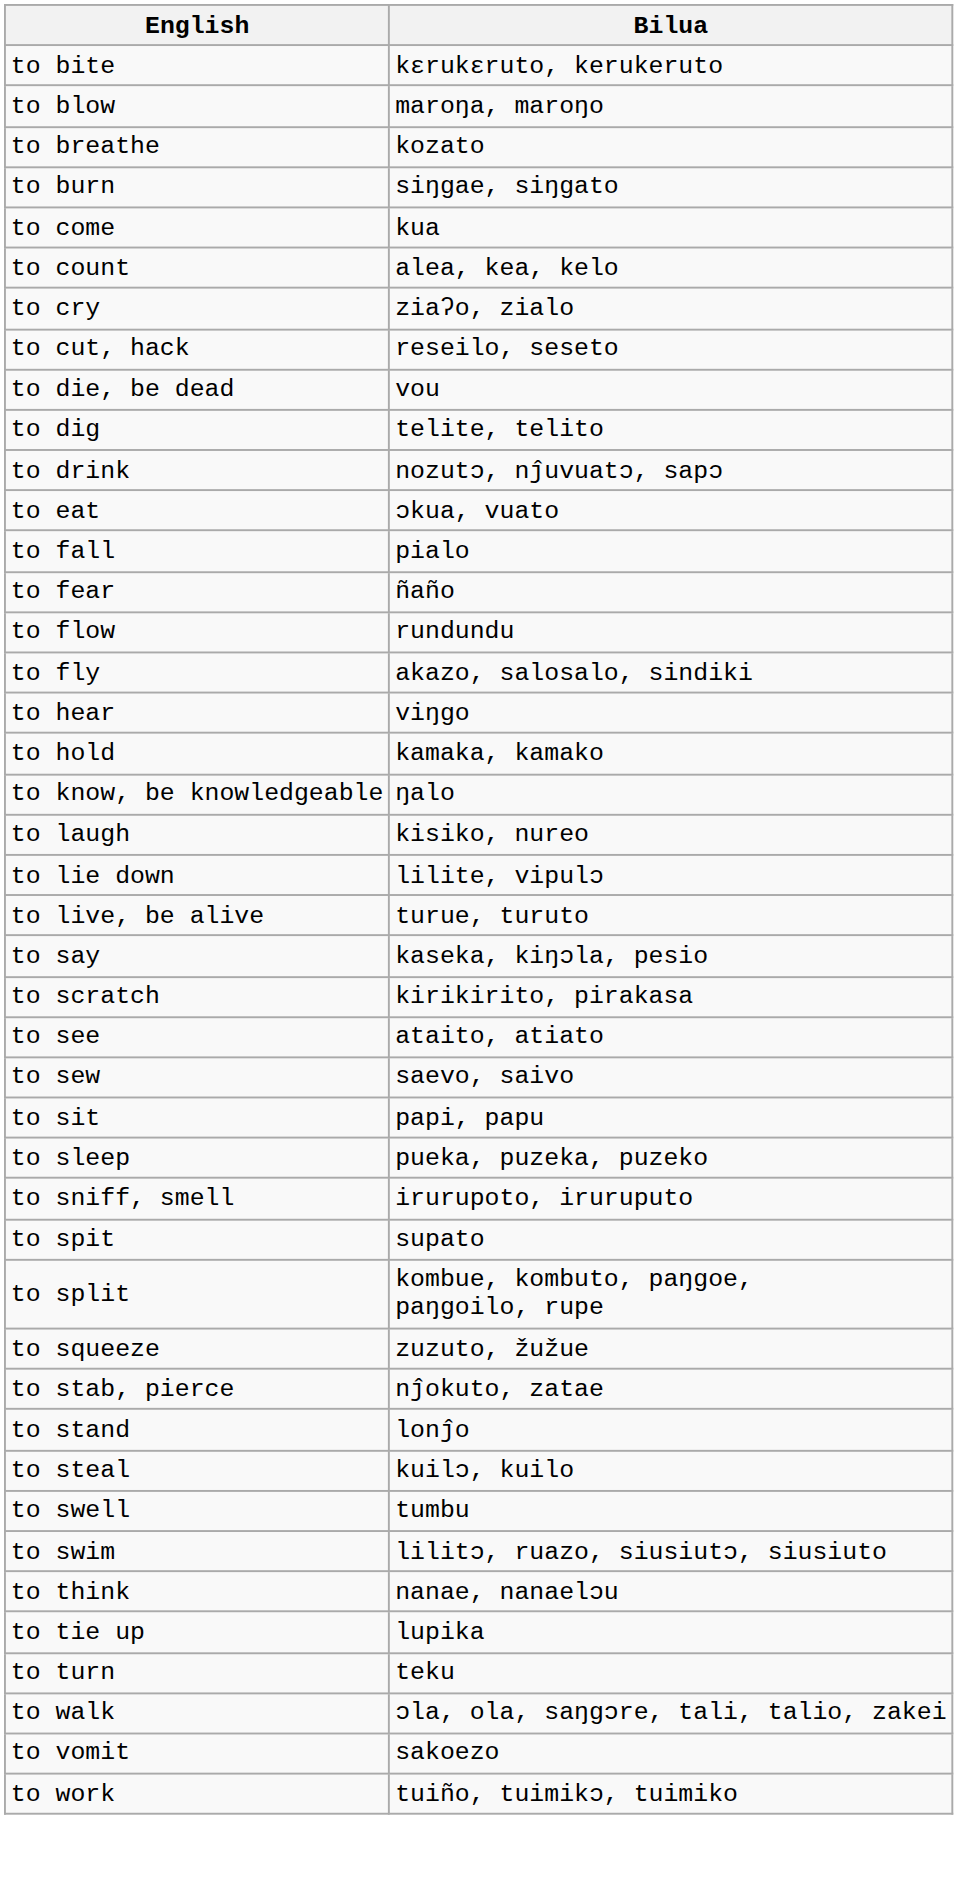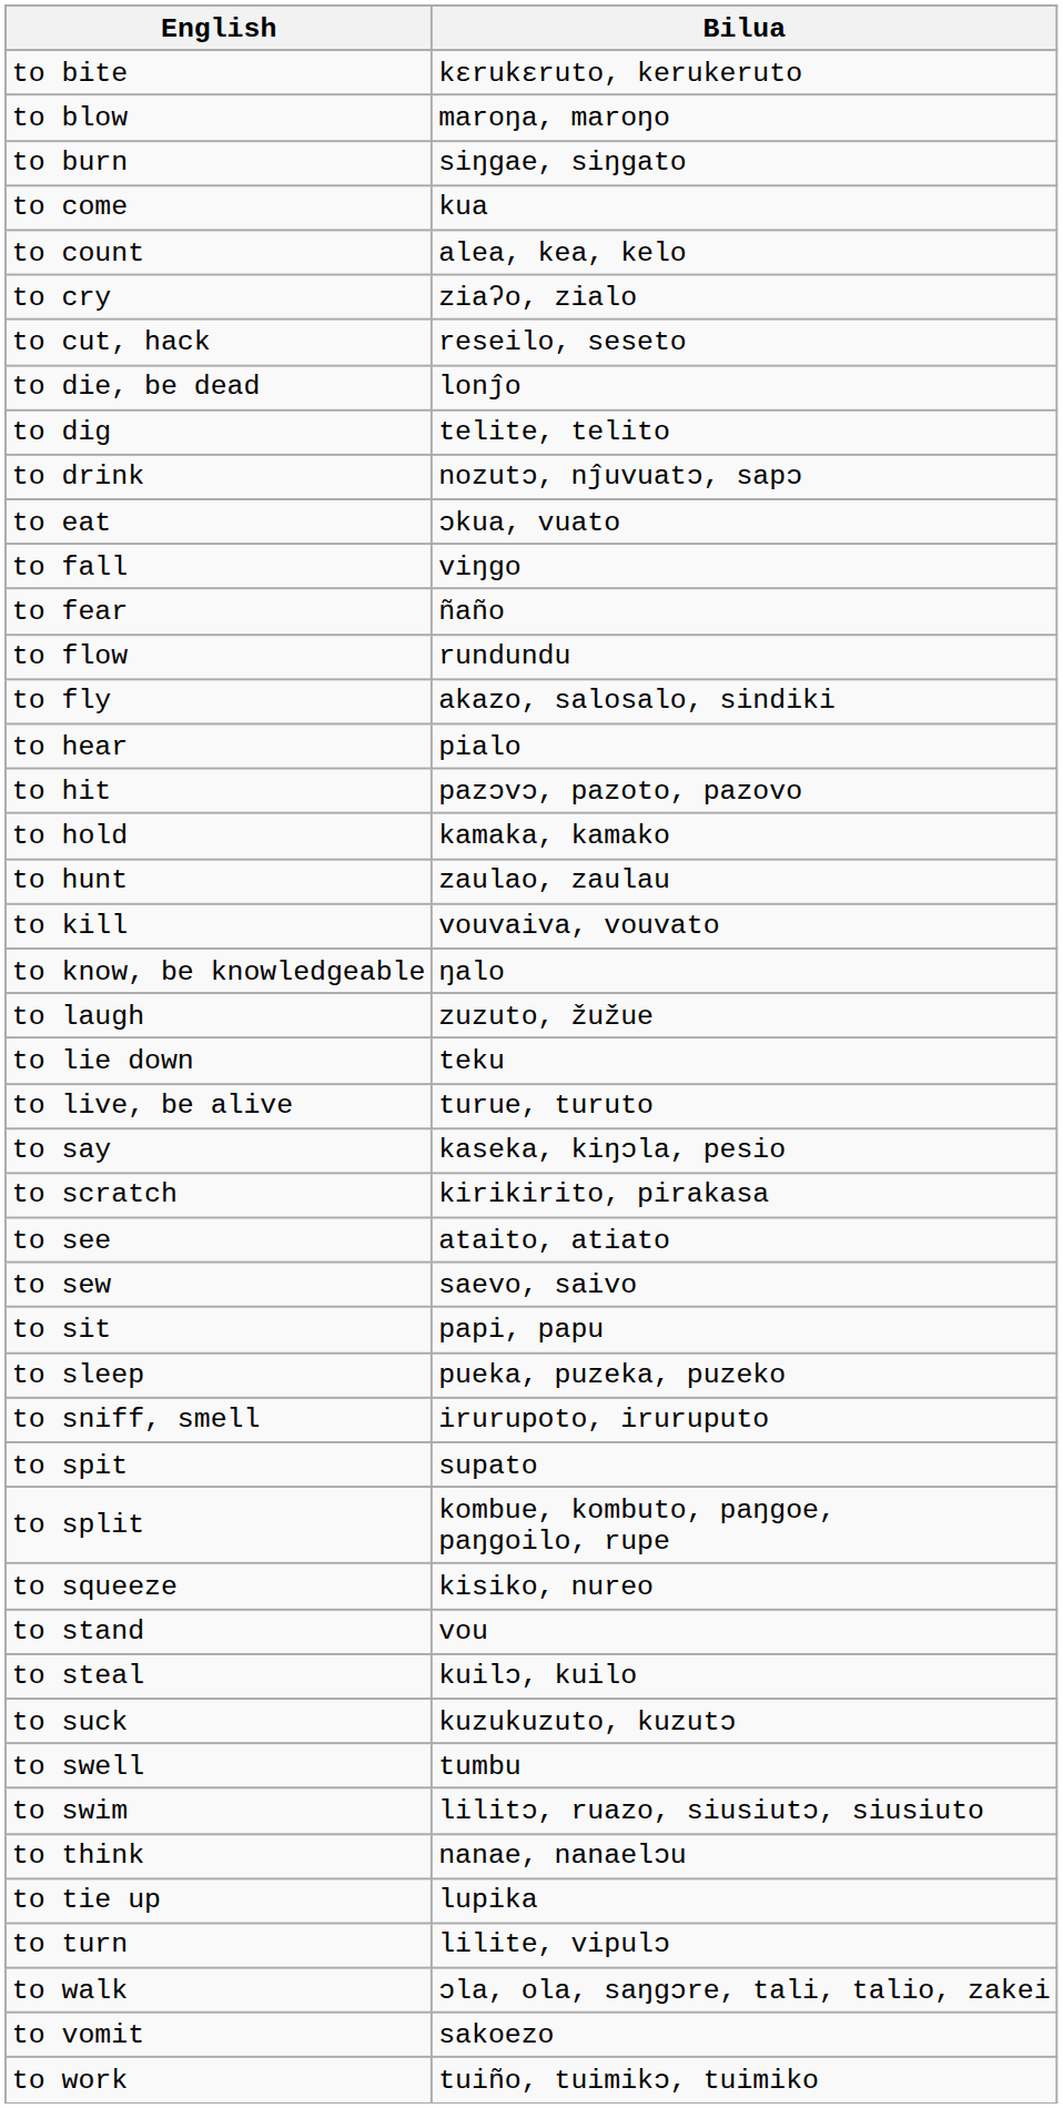- row: to breathe | kozato
to die, be dead | Bilua: vou -> lonĵo
to fall | Bilua: pialo -> viŋgo
to hear | Bilua: viŋgo -> pialo
+ row: to hit | pazɔvɔ, pazoto, pazovo
+ row: to hunt | zaulao, zaulau
+ row: to kill | vouvaiva, vouvato
to laugh | Bilua: kisiko, nureo -> zuzuto, žužue
to lie down | Bilua: lilite, vipulɔ -> teku
to squeeze | Bilua: zuzuto, žužue -> kisiko, nureo
- row: to stab, pierce | nĵokuto, zatae
to stand | Bilua: lonĵo -> vou
+ row: to suck | kuzukuzuto, kuzutɔ
to turn | Bilua: teku -> lilite, vipulɔ
